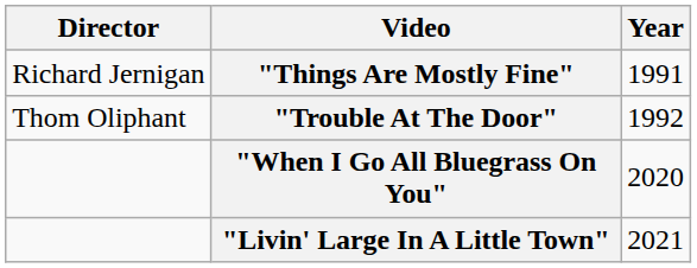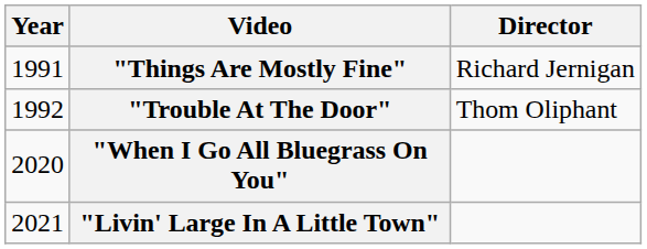columns swapped: Year <-> Director
